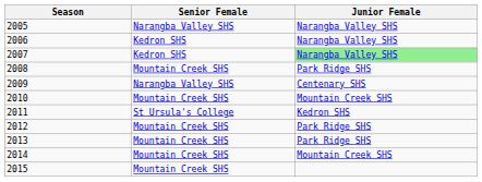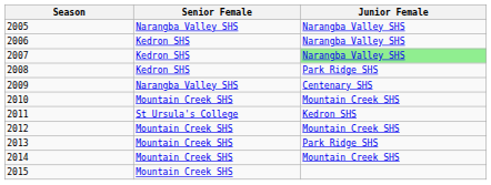2008 | Senior Female: Mountain Creek SHS -> Kedron SHS
2012 | Junior Female: Park Ridge SHS -> Mountain Creek SHS
